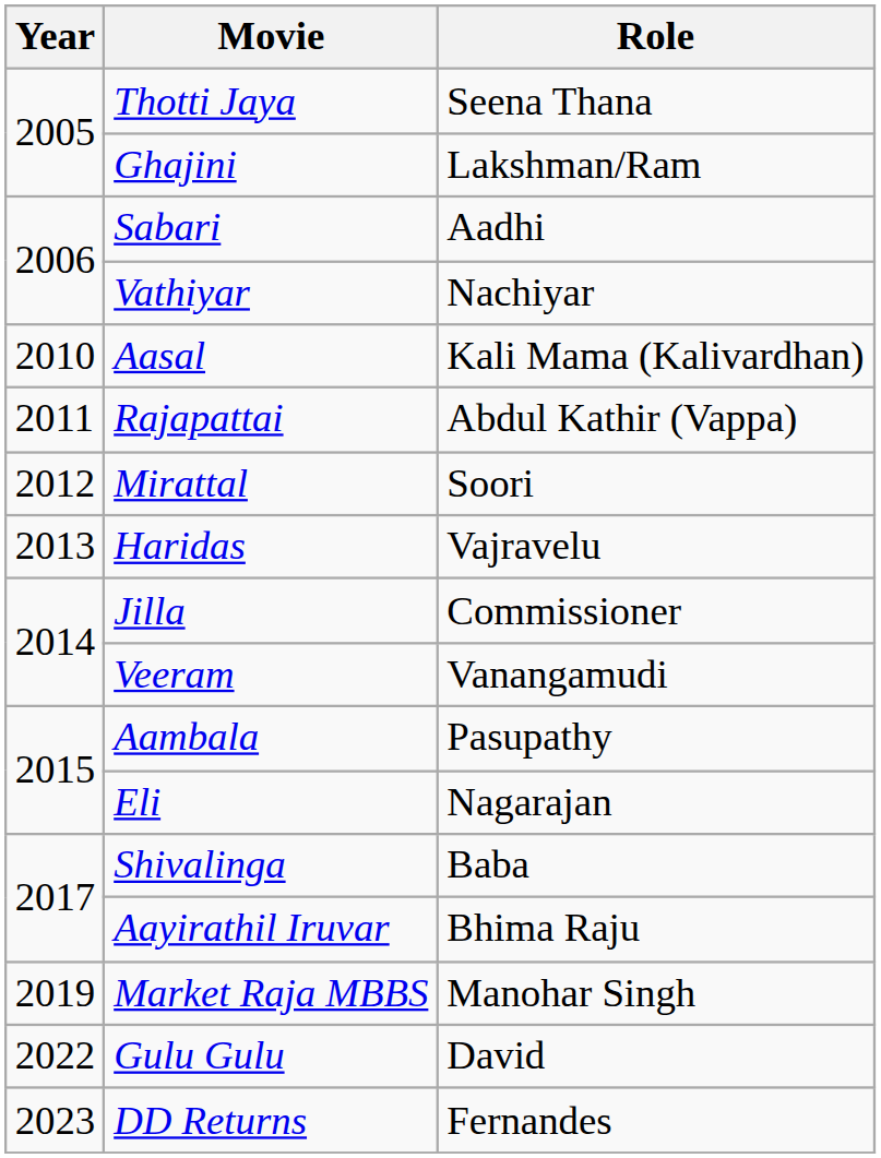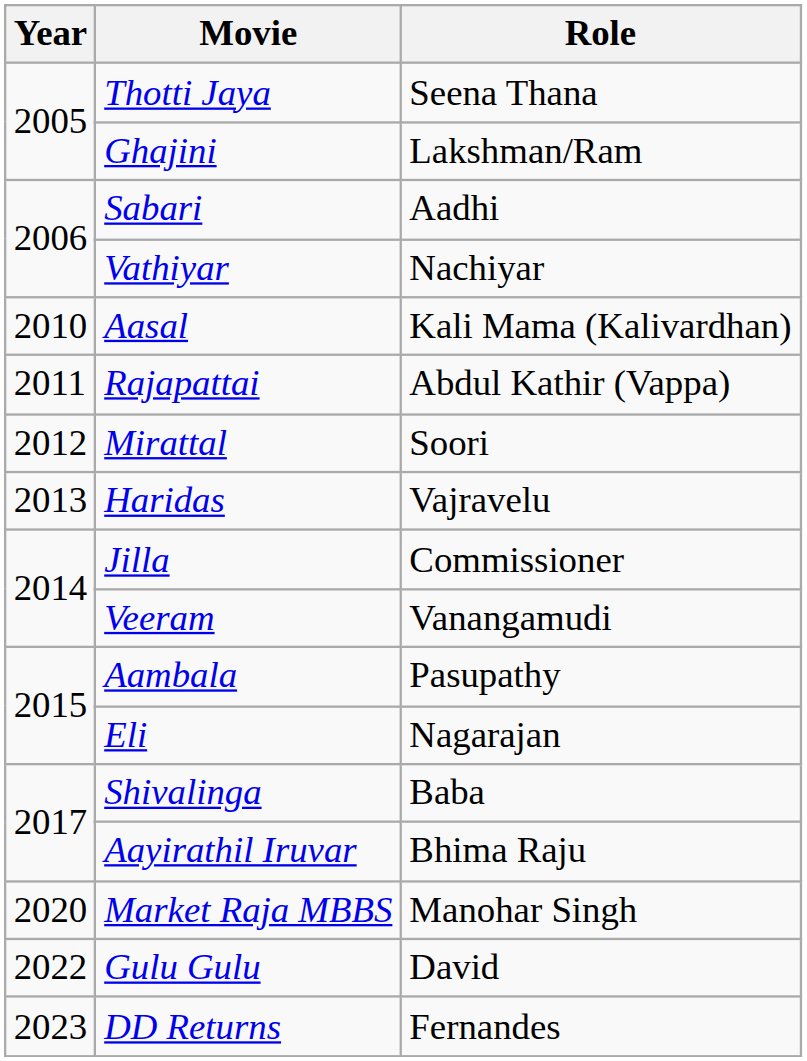Market Raja MBBS | Year: 2019 -> 2020
